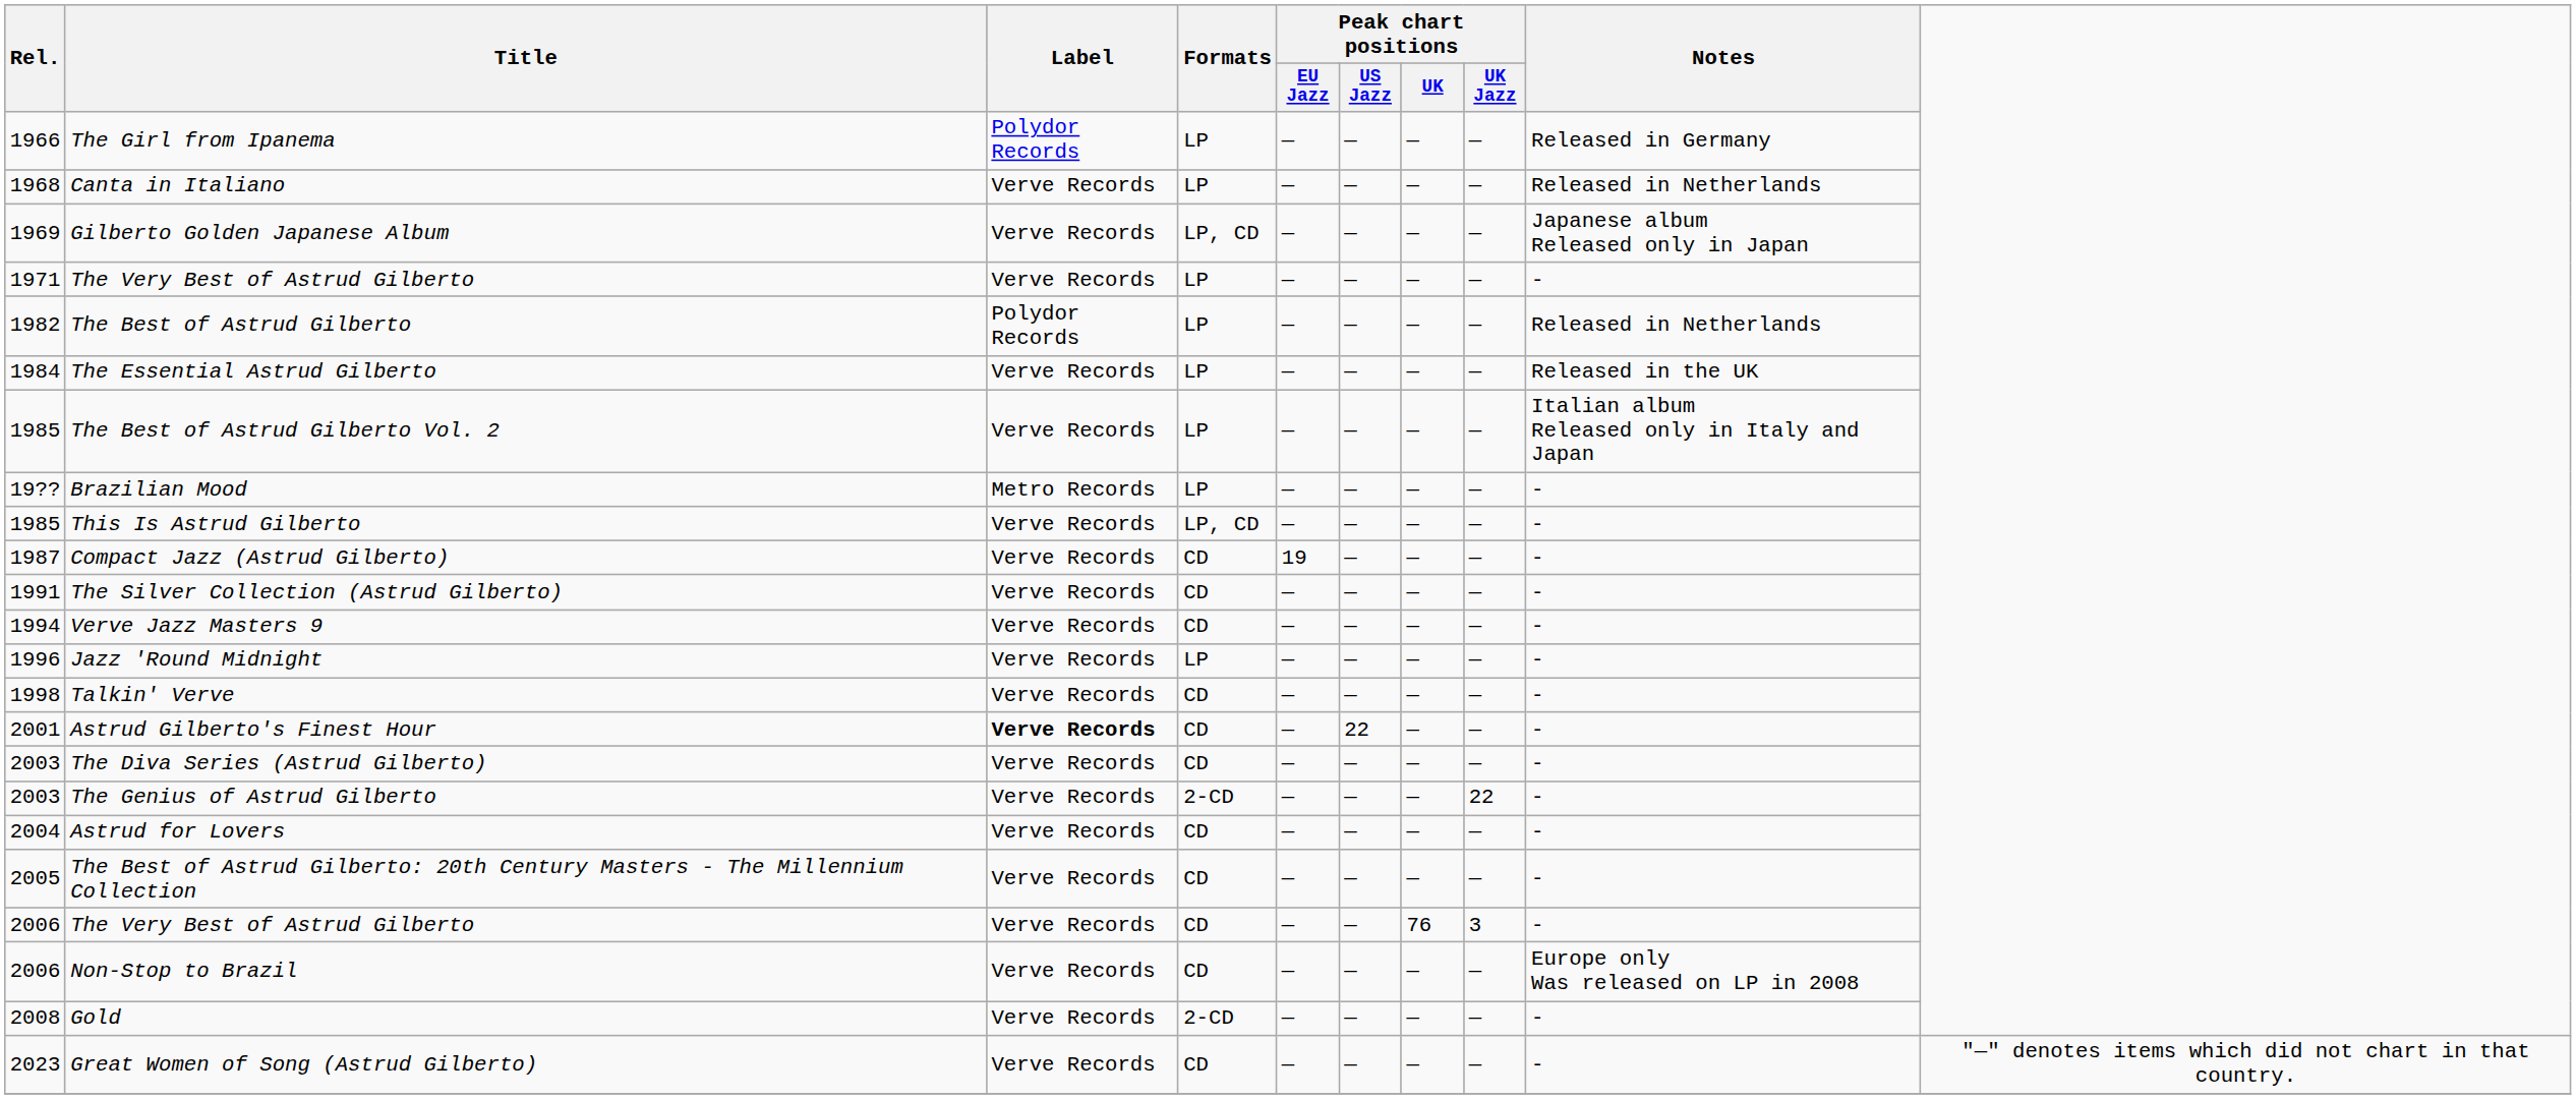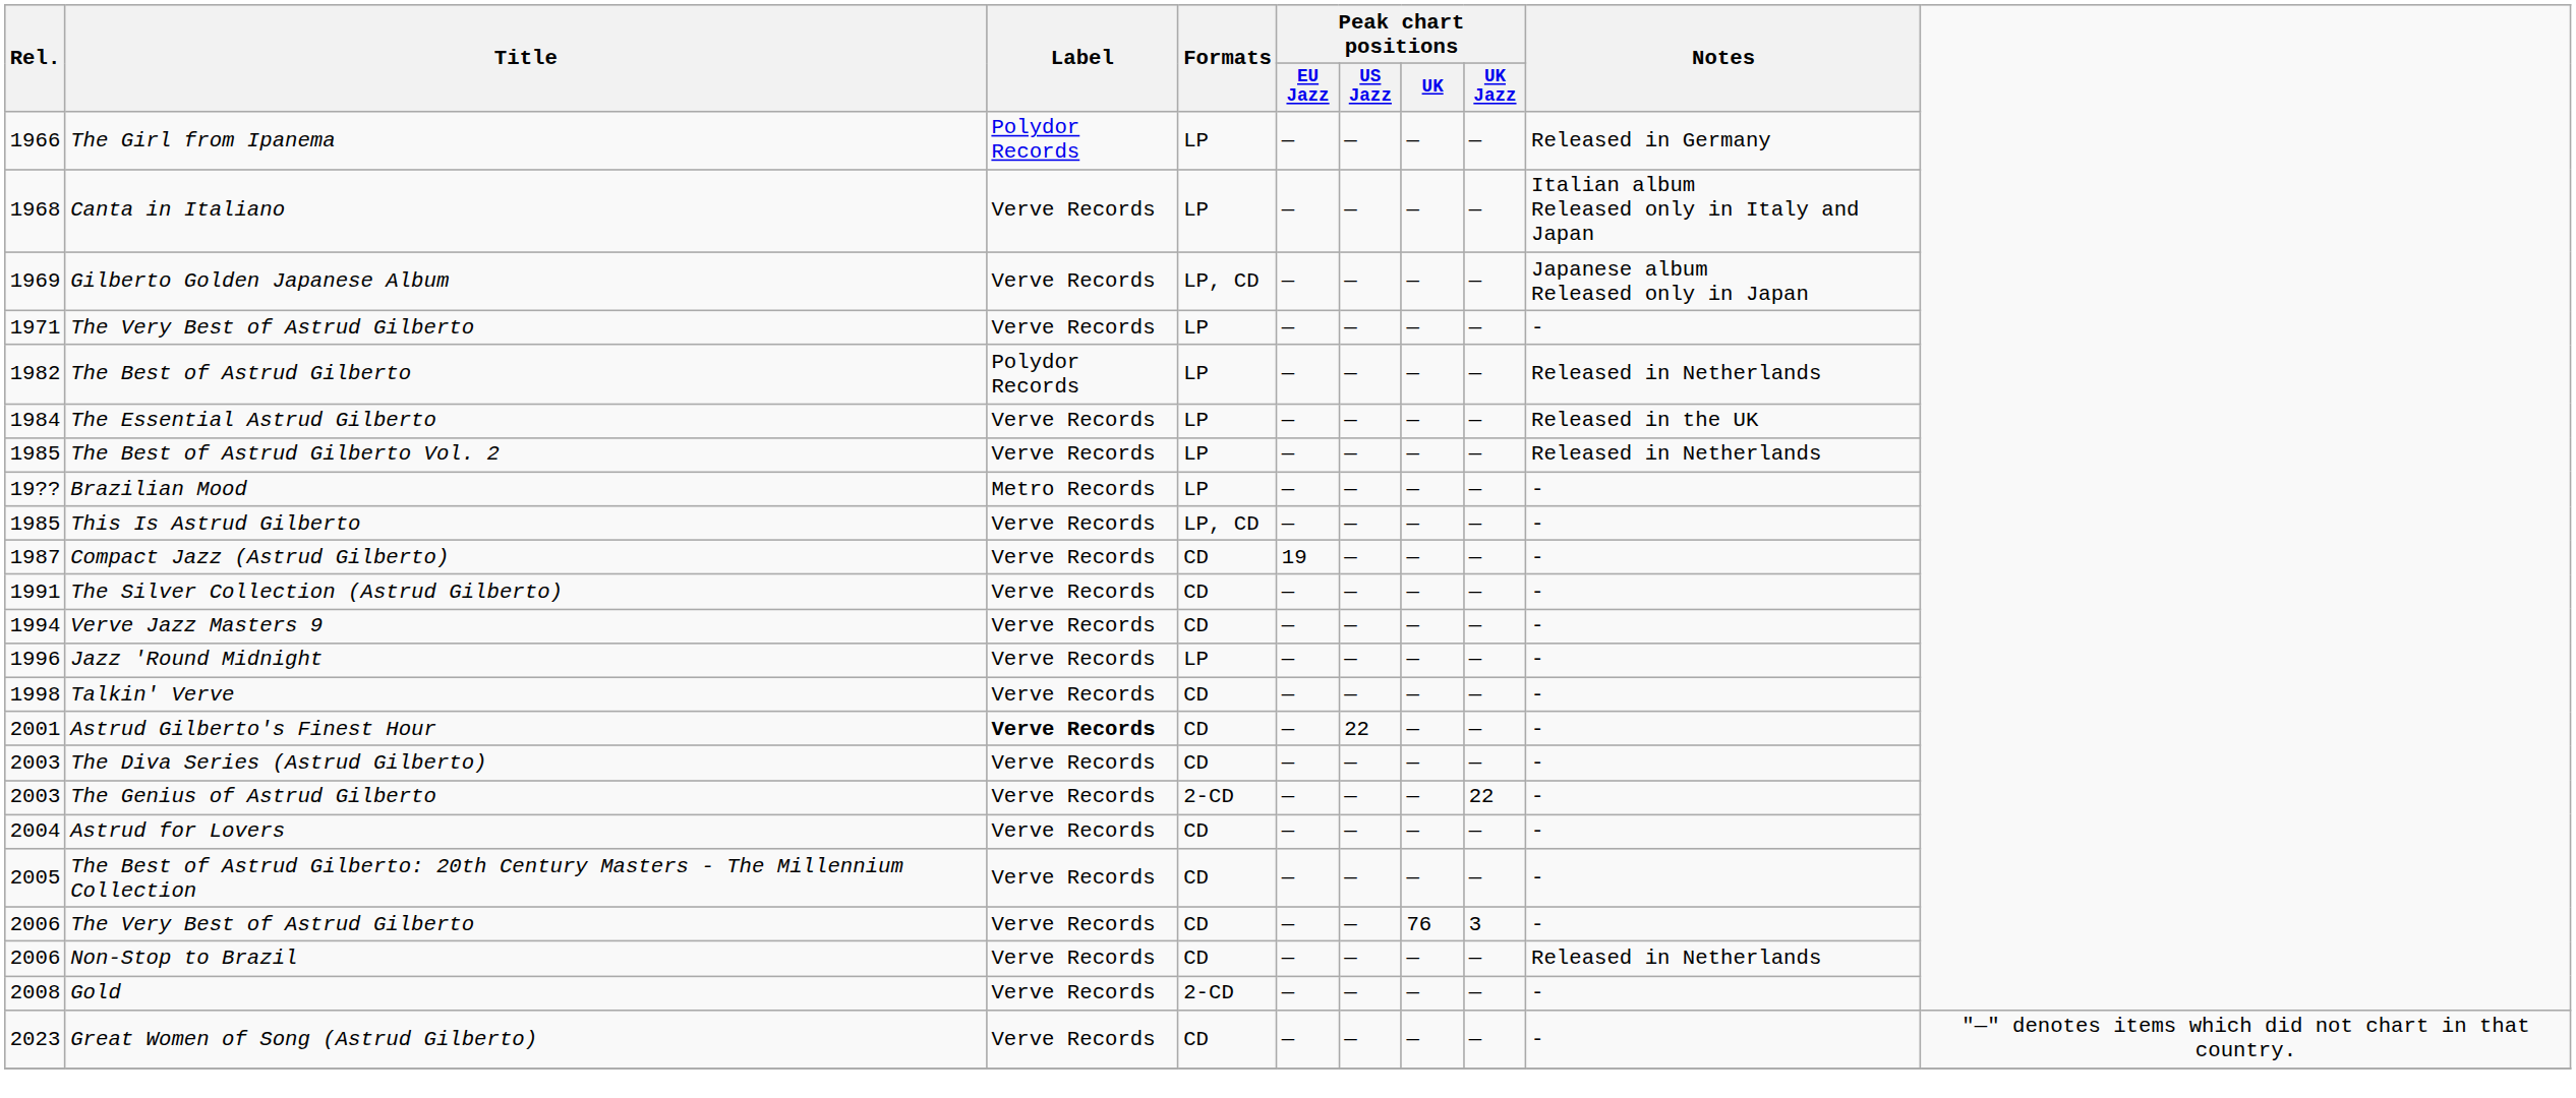Canta in Italiano | Notes: Released in Netherlands -> Italian album Released only in Italy and Japan
The Best of Astrud Gilberto Vol. 2 | Notes: Italian album Released only in Italy and Japan -> Released in Netherlands
Non-Stop to Brazil | Notes: Europe only Was released on LP in 2008 -> Released in Netherlands
